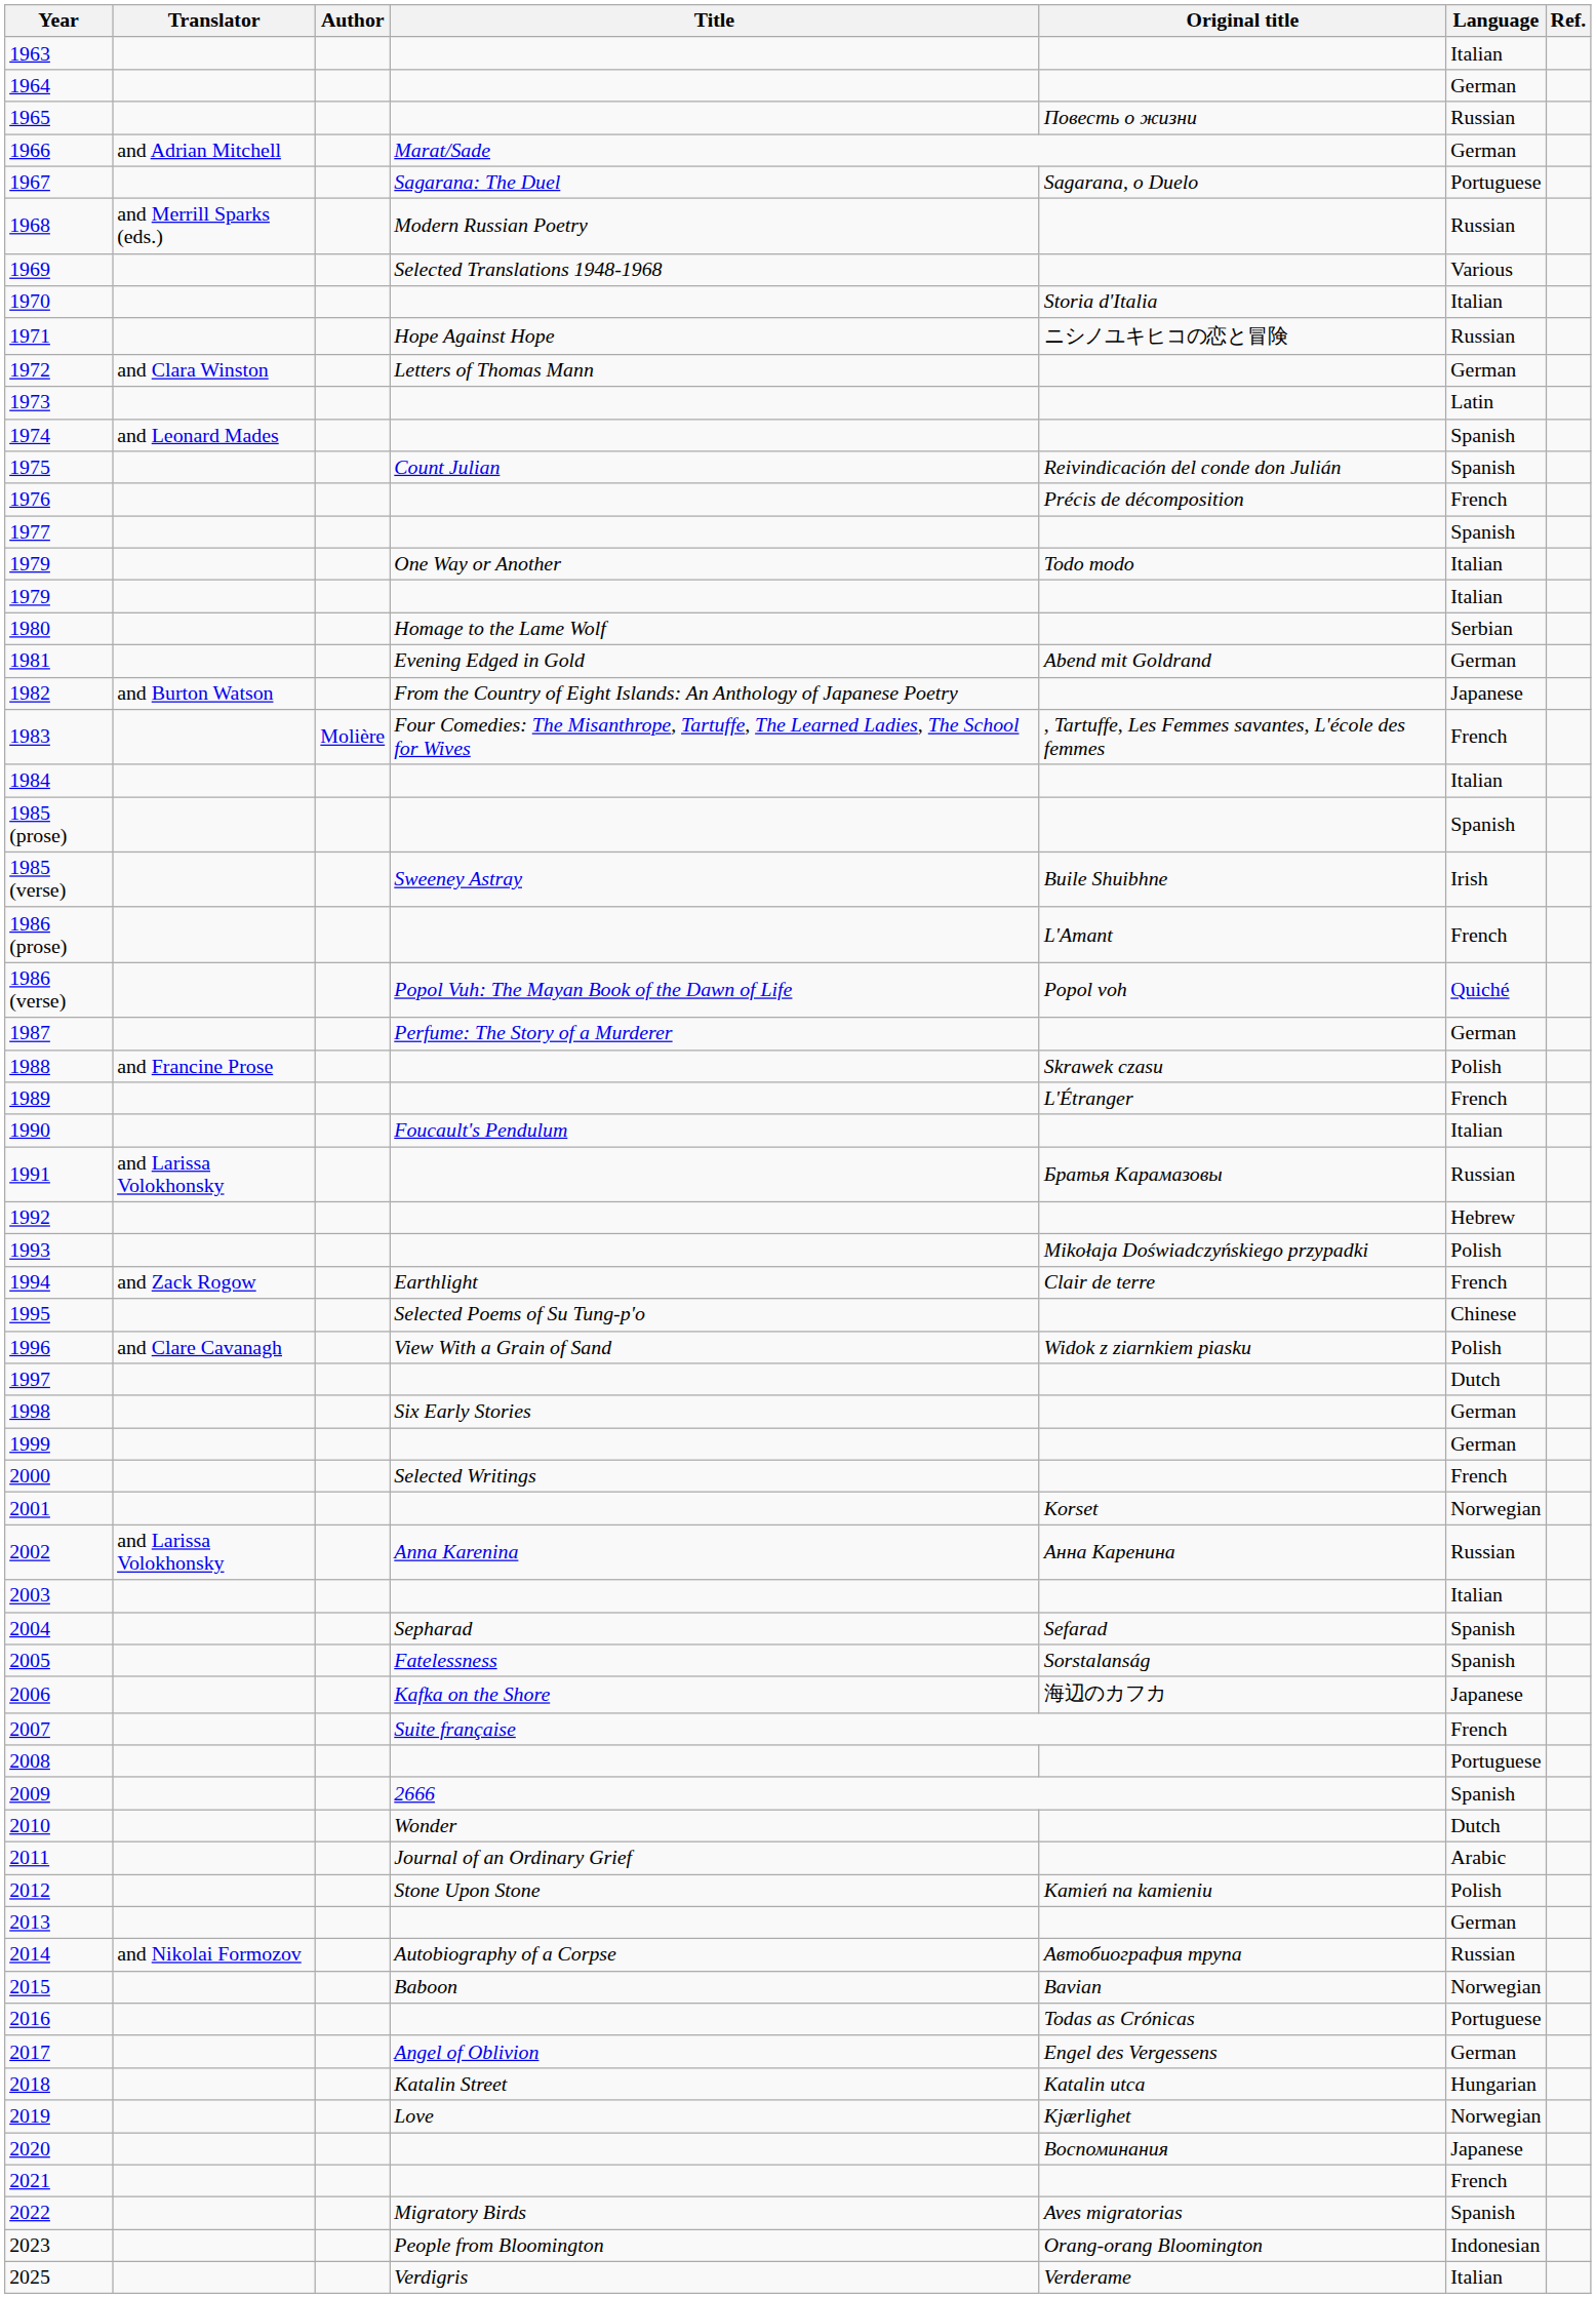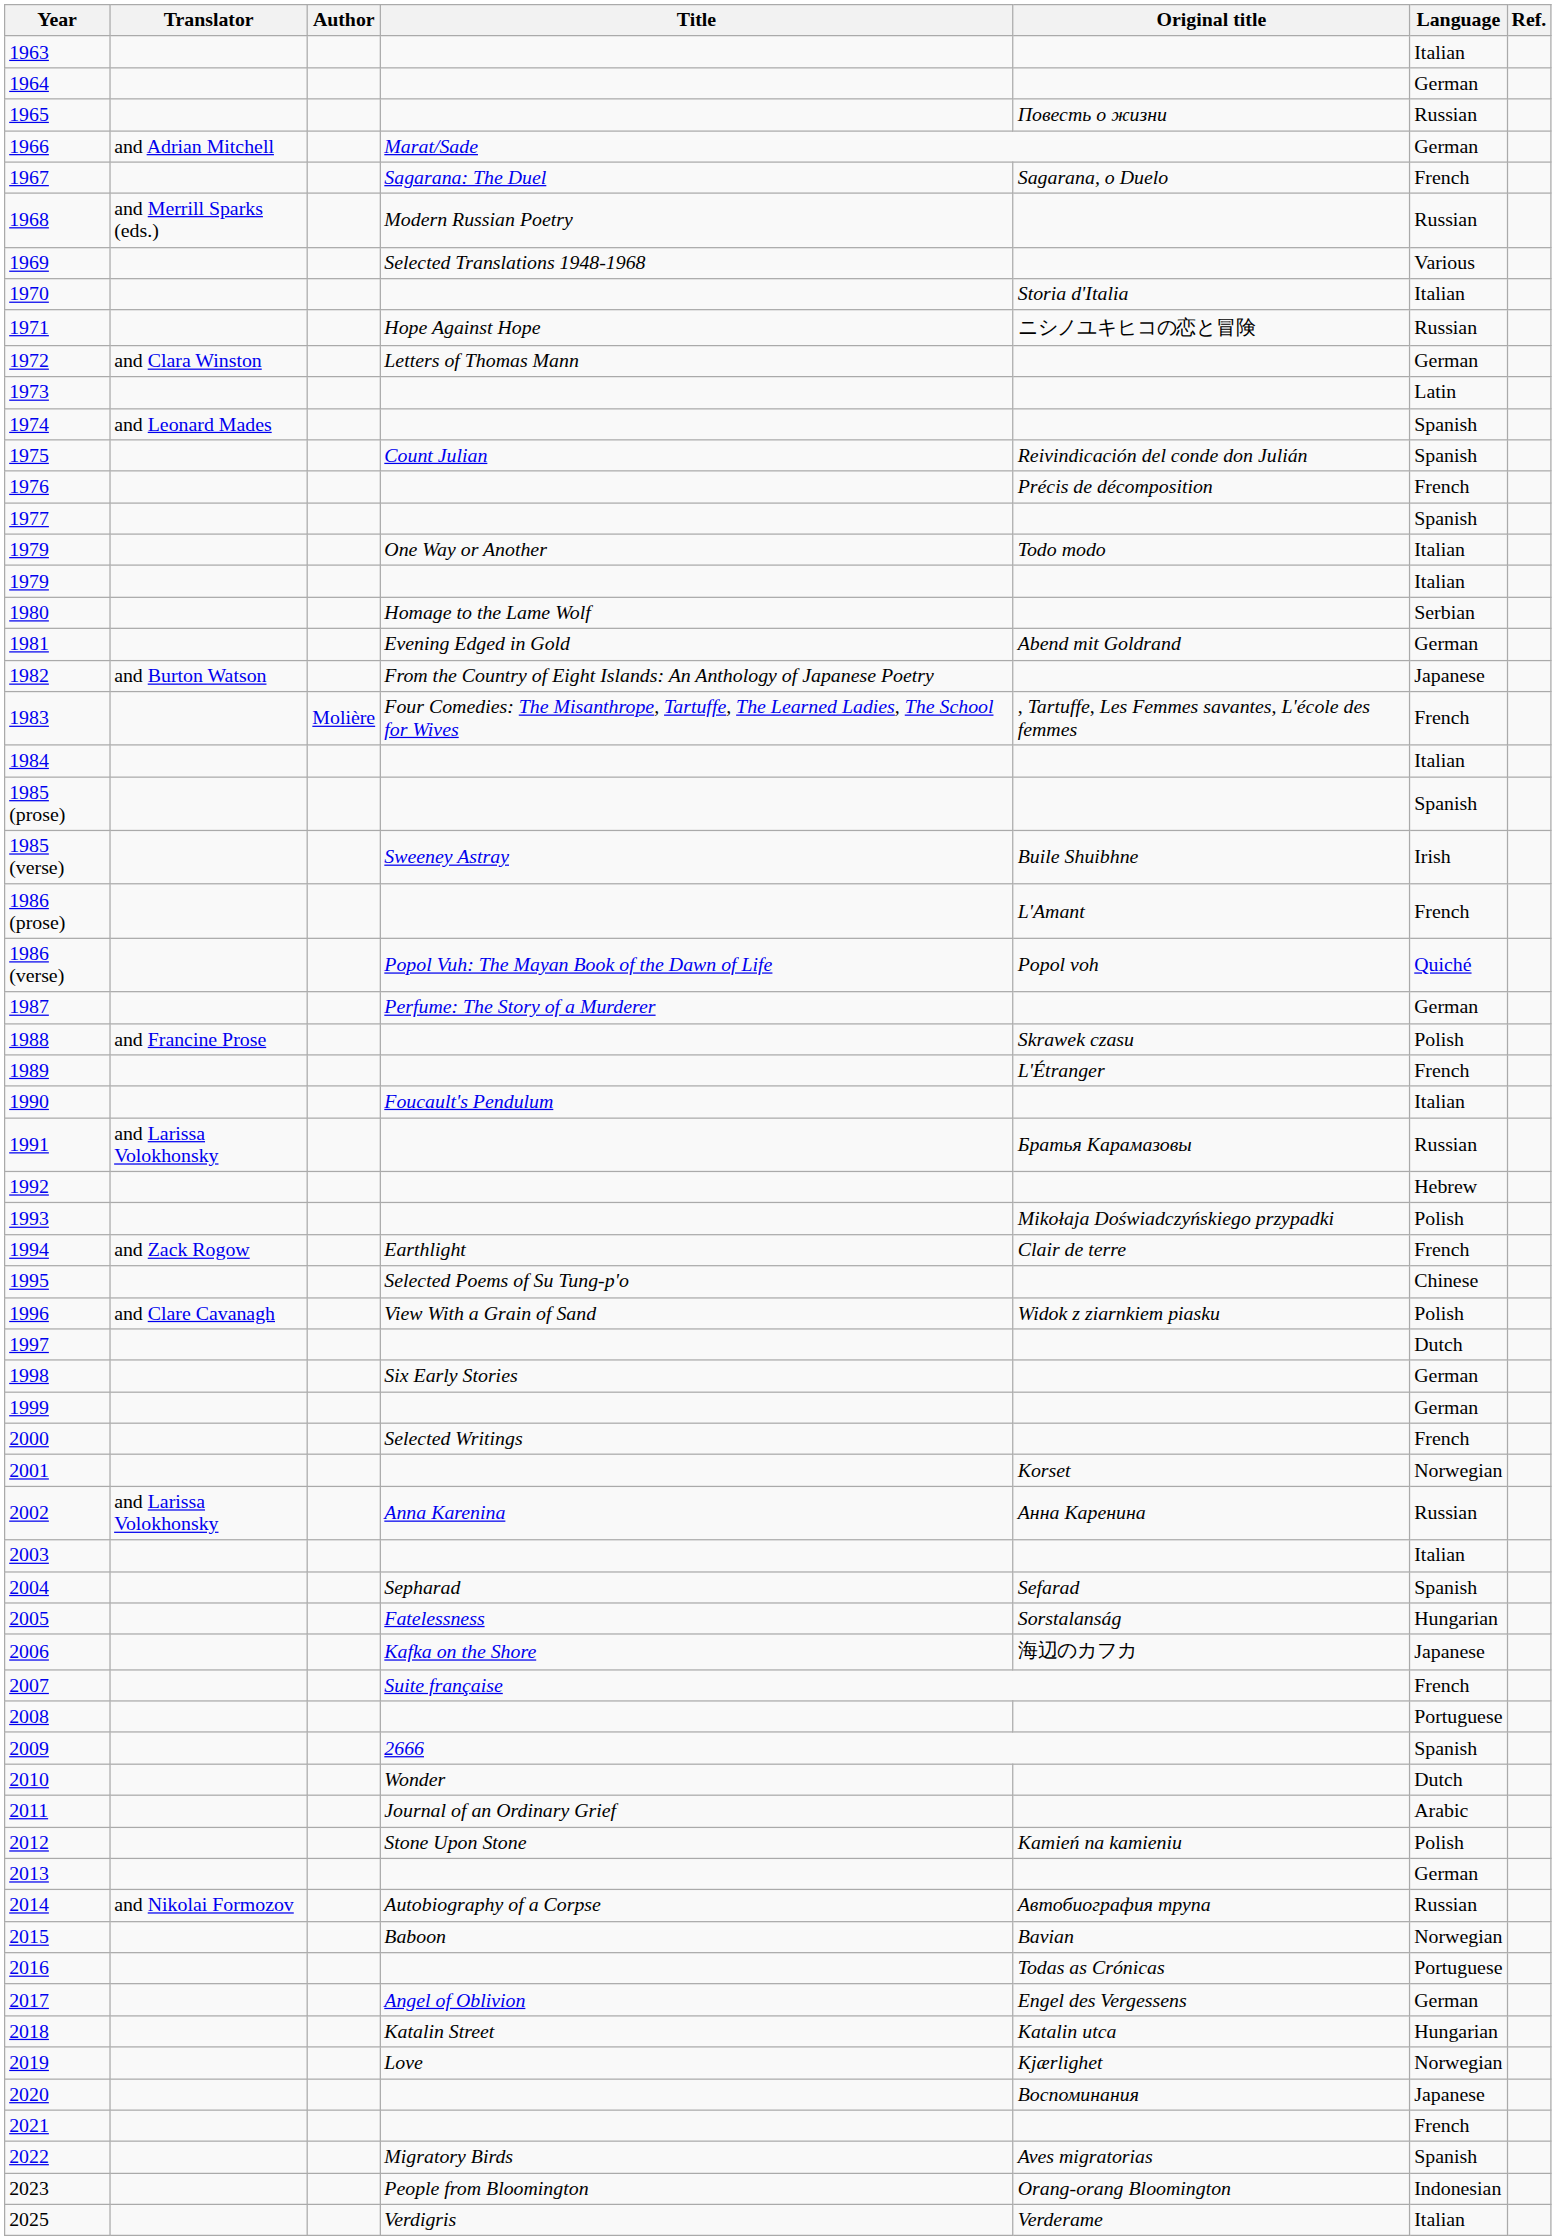1967 | Language: Portuguese -> French
2005 | Language: Spanish -> Hungarian
